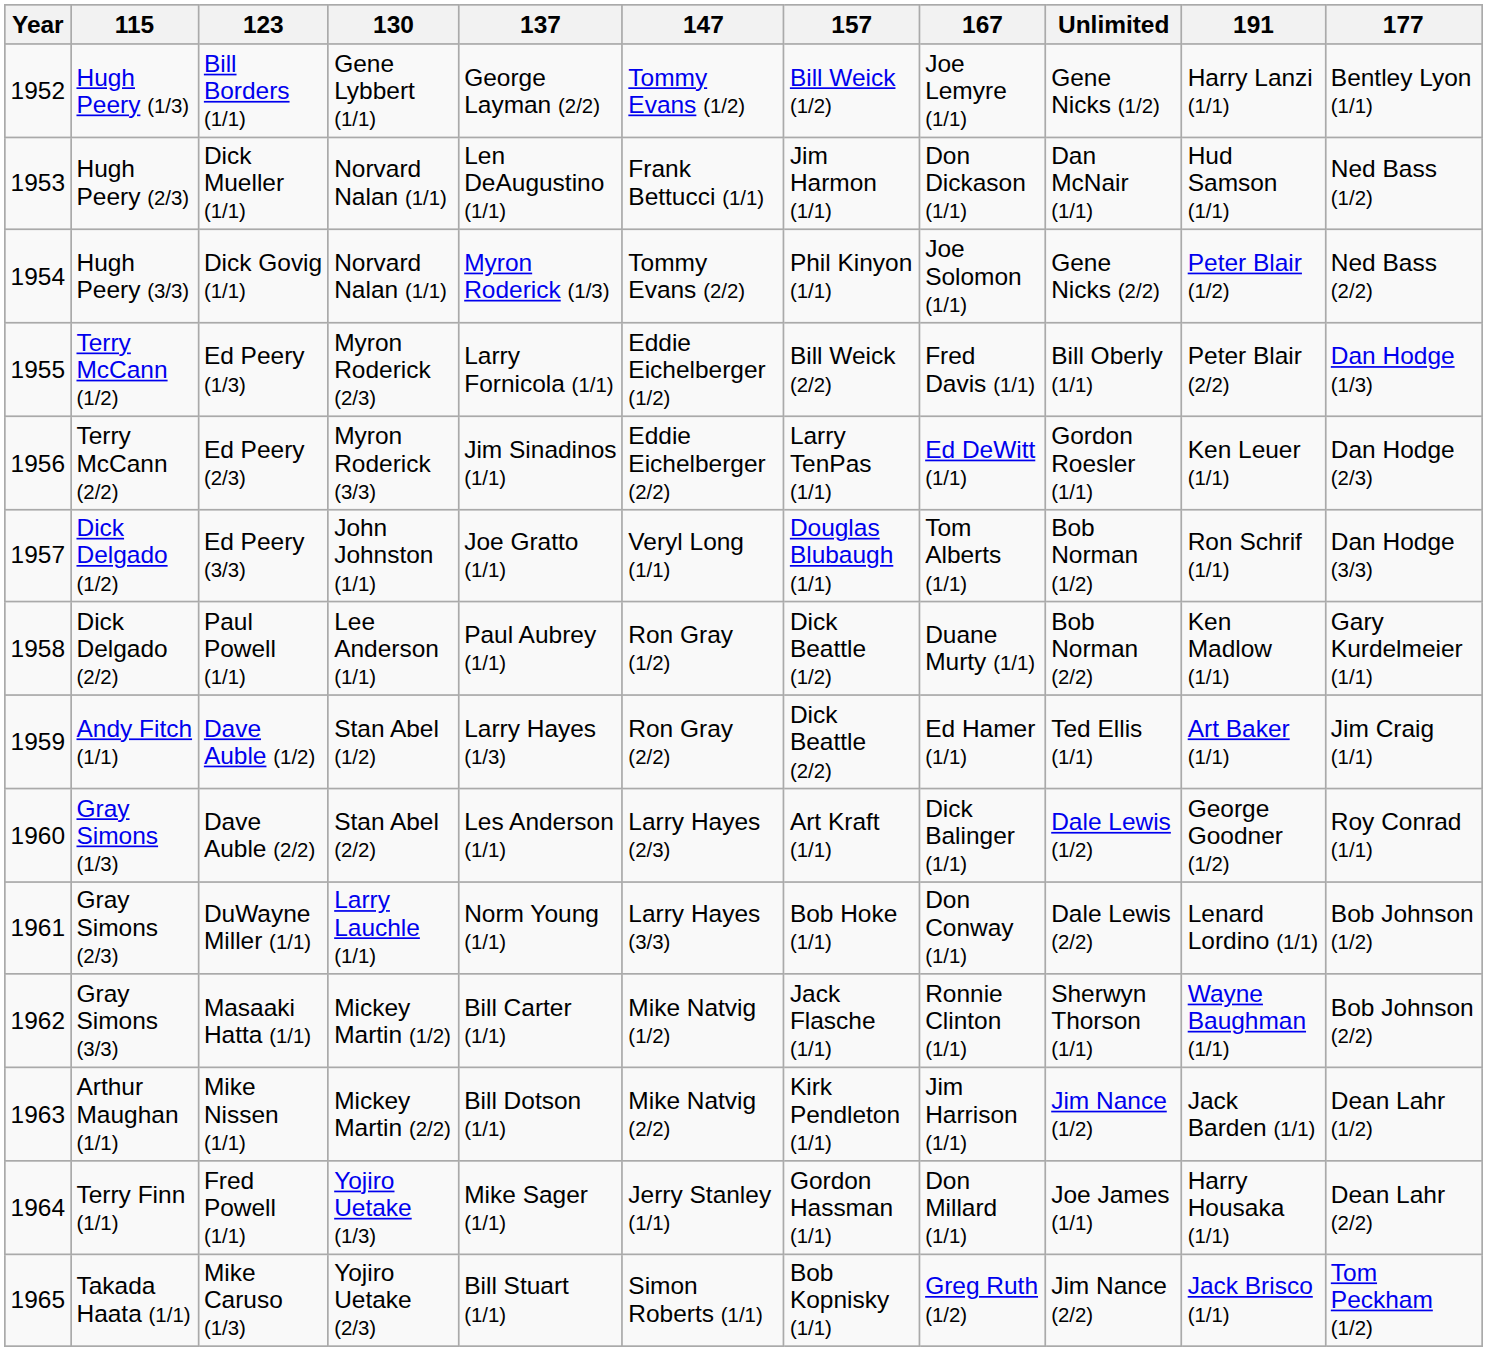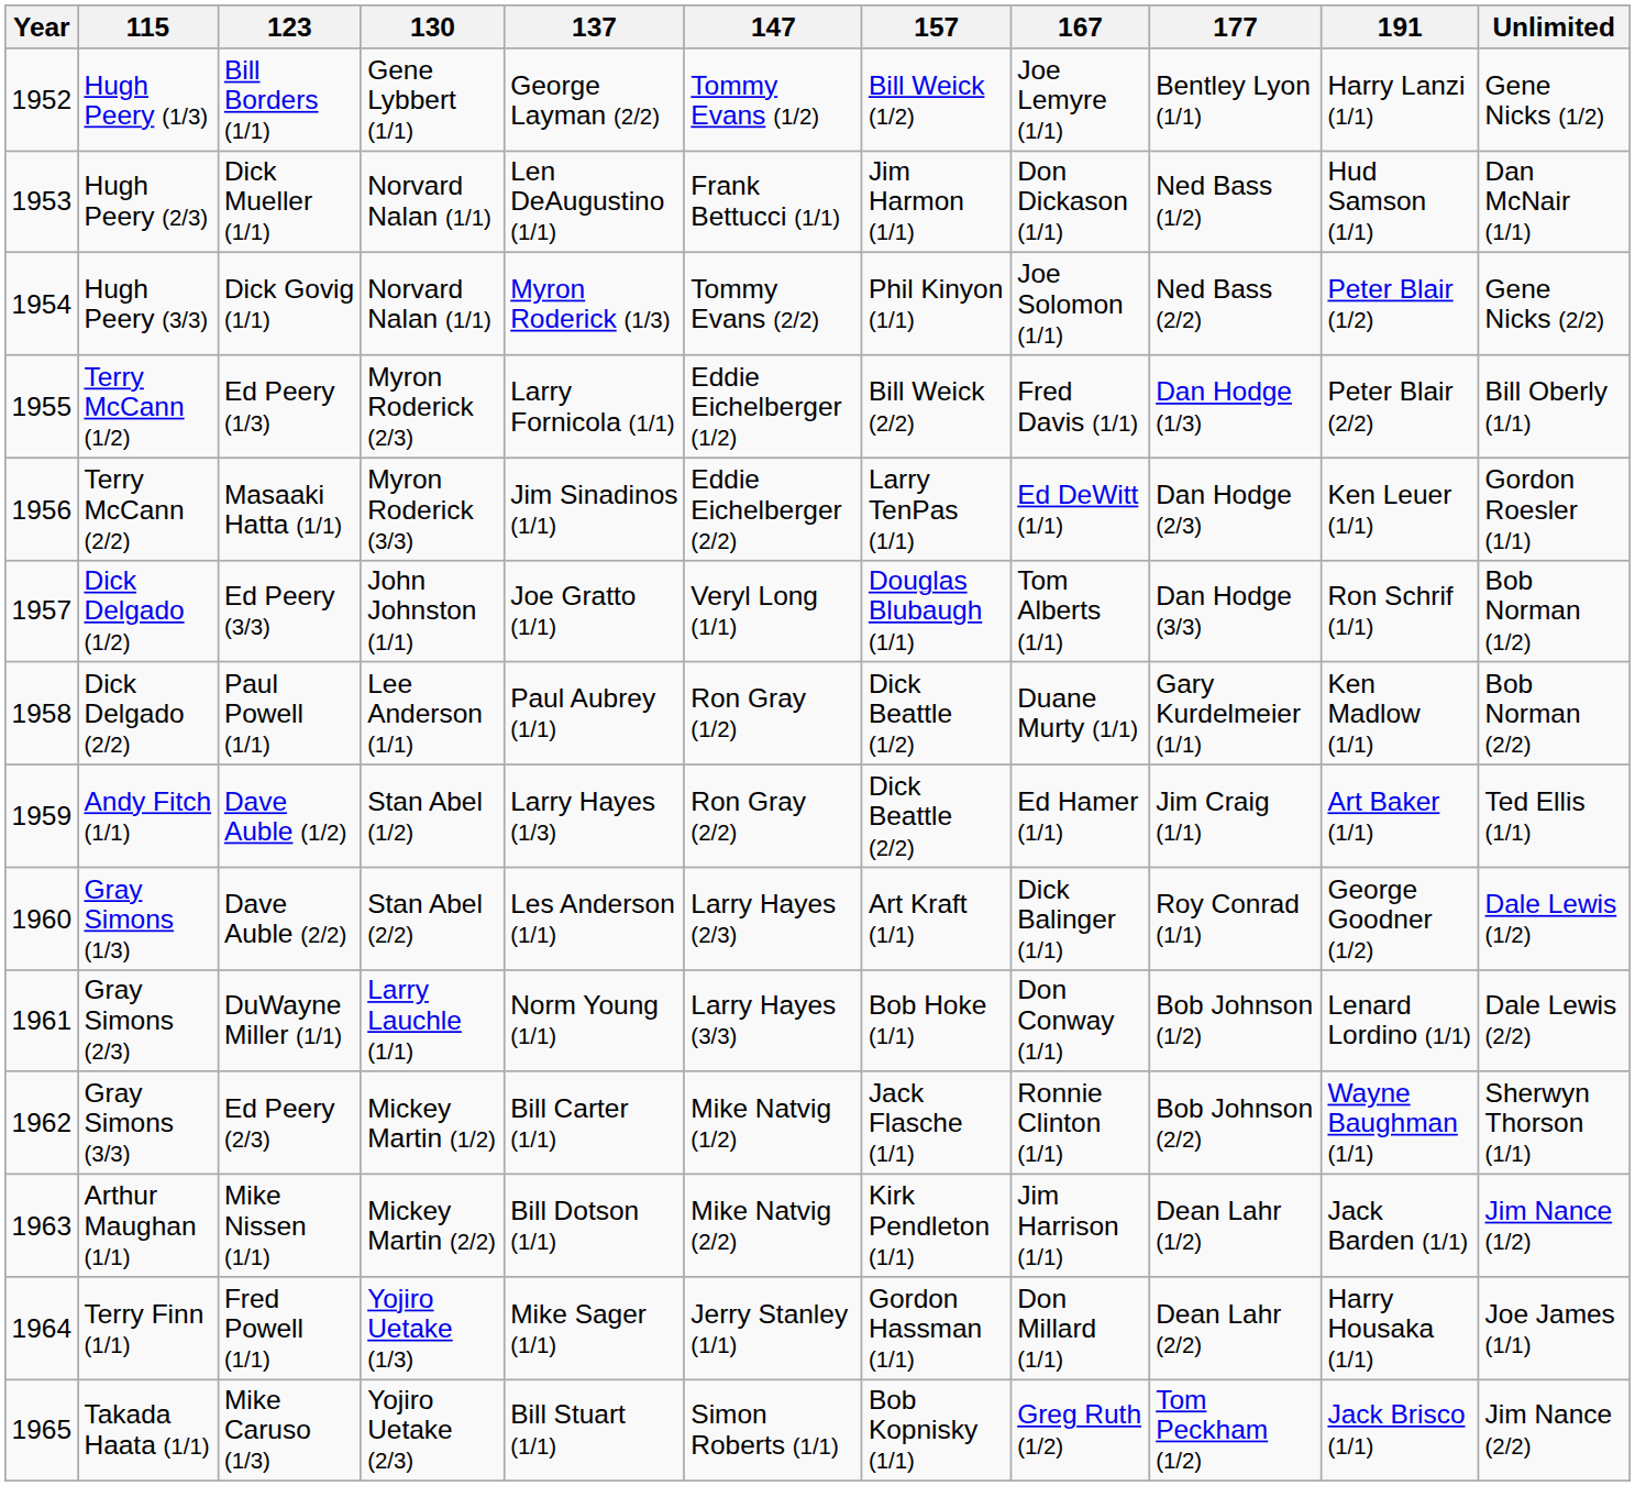columns swapped: 177 <-> Unlimited
Terry McCann (2/2) | 123: Ed Peery (2/3) -> Masaaki Hatta (1/1)
Gray Simons (3/3) | 123: Masaaki Hatta (1/1) -> Ed Peery (2/3)
